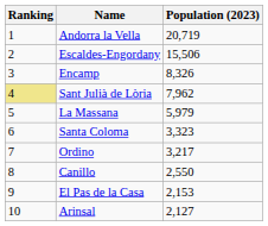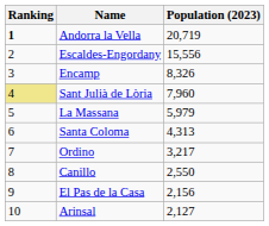Andorra la Vella | Ranking: normal -> bold
Escaldes-Engordany | Population (2023): 15,506 -> 15,556
Sant Julià de Lòria | Population (2023): 7,962 -> 7,960
Santa Coloma | Population (2023): 3,323 -> 4,313
El Pas de la Casa | Population (2023): 2,153 -> 2,156
